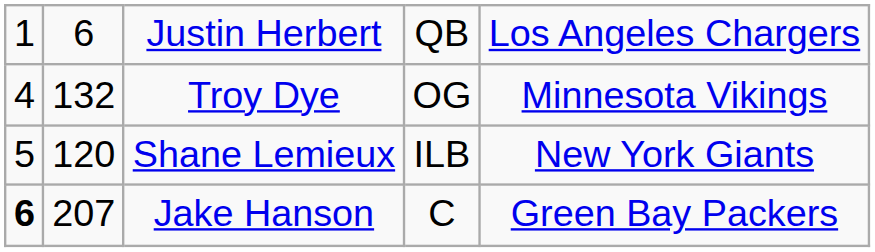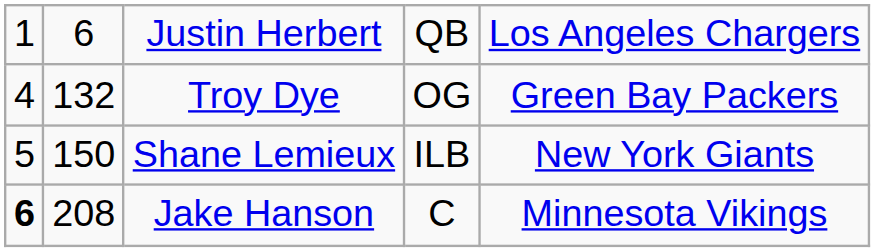Troy Dye | column 5: Minnesota Vikings -> Green Bay Packers
Shane Lemieux | column 2: 120 -> 150
Jake Hanson | column 2: 207 -> 208
Jake Hanson | column 5: Green Bay Packers -> Minnesota Vikings
